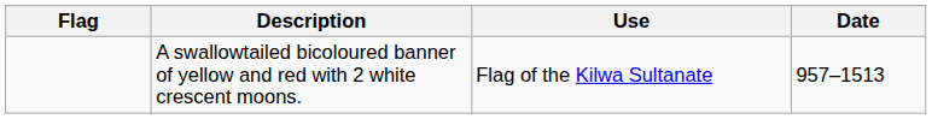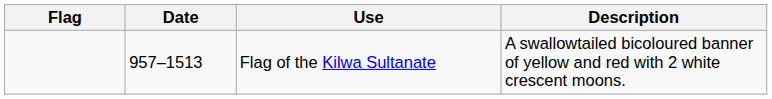columns swapped: Date <-> Description
